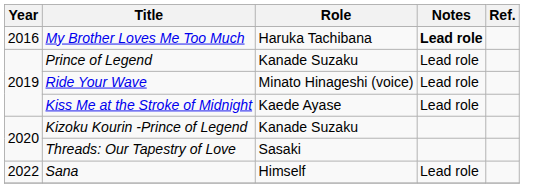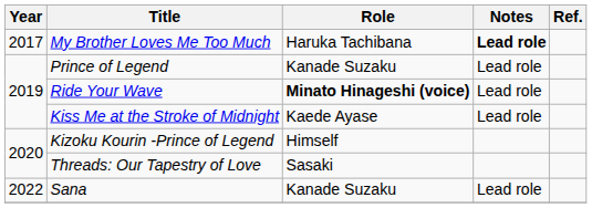My Brother Loves Me Too Much | Year: 2016 -> 2017
Ride Your Wave | Role: normal -> bold
Kizoku Kourin -Prince of Legend | Role: Kanade Suzaku -> Himself
Sana | Role: Himself -> Kanade Suzaku
